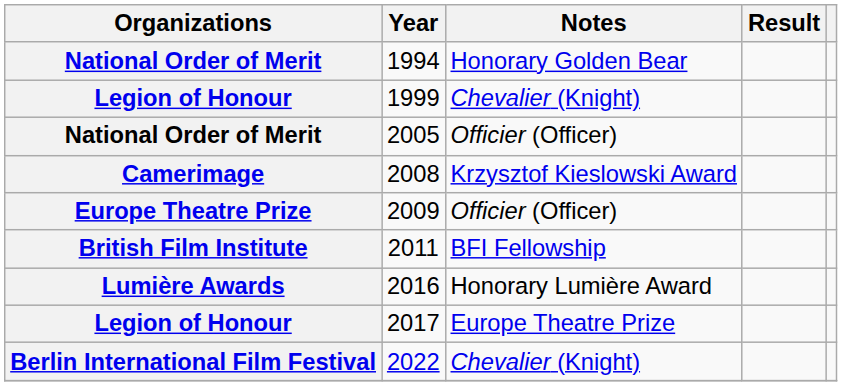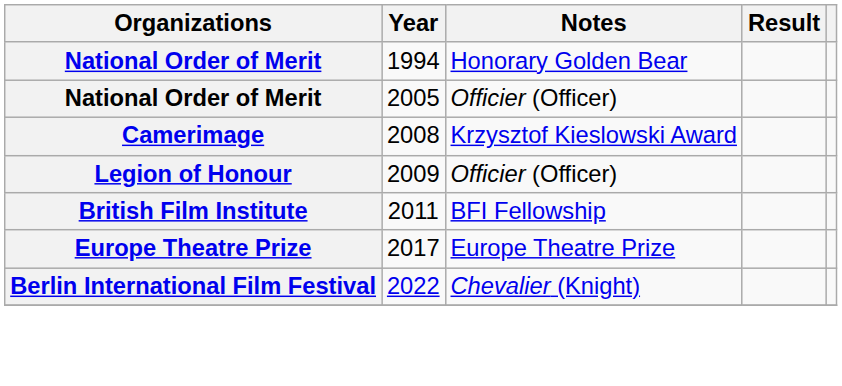- row: Legion of Honour | 1999 | Chevalier (Knight)
2009 | Organizations: Europe Theatre Prize -> Legion of Honour
- row: Lumière Awards | 2016 | Honorary Lumière Award
2017 | Organizations: Legion of Honour -> Europe Theatre Prize
